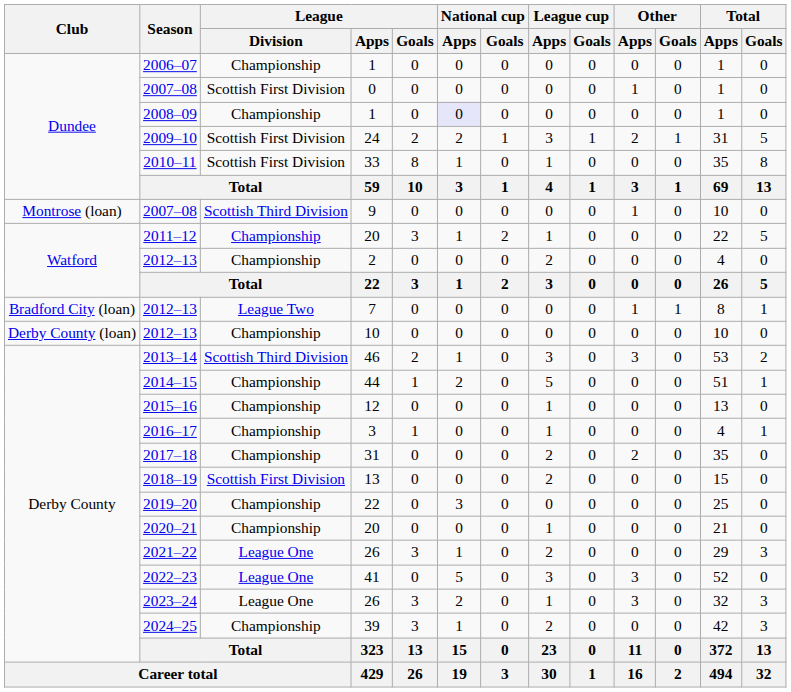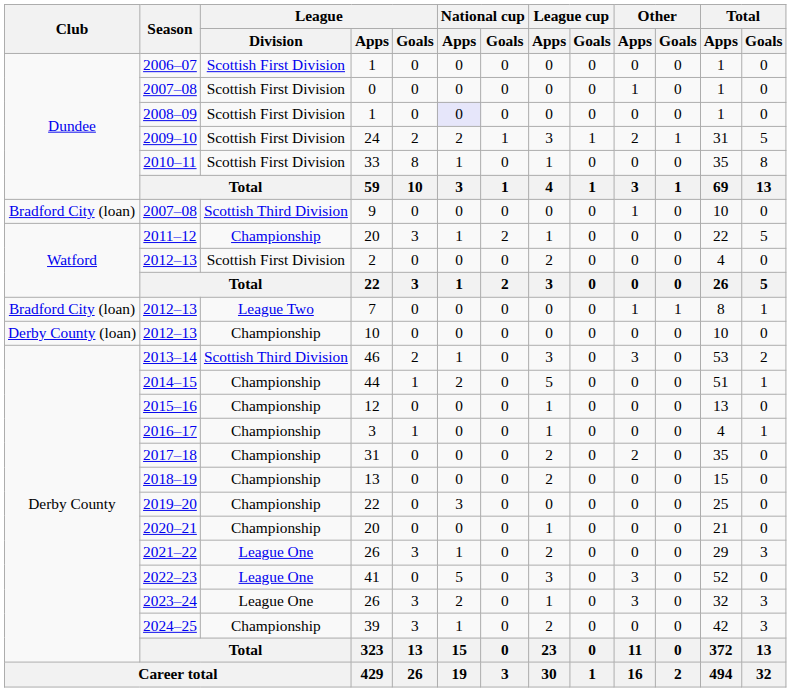2006–07 | League / Division: Championship -> Scottish First Division
2008–09 | League / Division: Championship -> Scottish First Division
2007–08 / 9 | Club: Montrose (loan) -> Bradford City (loan)
2012–13 / 2 | League / Division: Championship -> Scottish First Division
2018–19 | League / Division: Scottish First Division -> Championship
